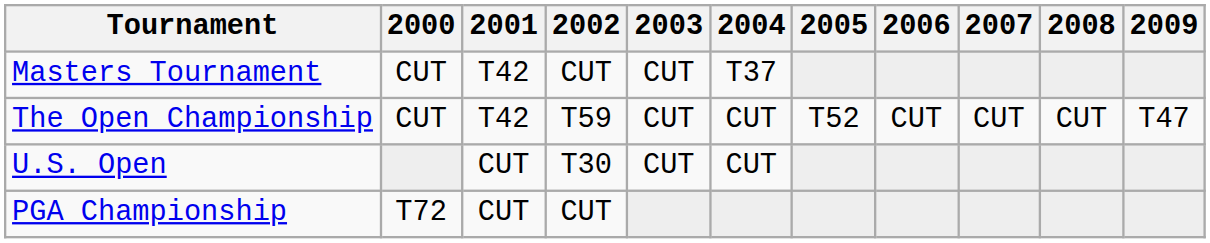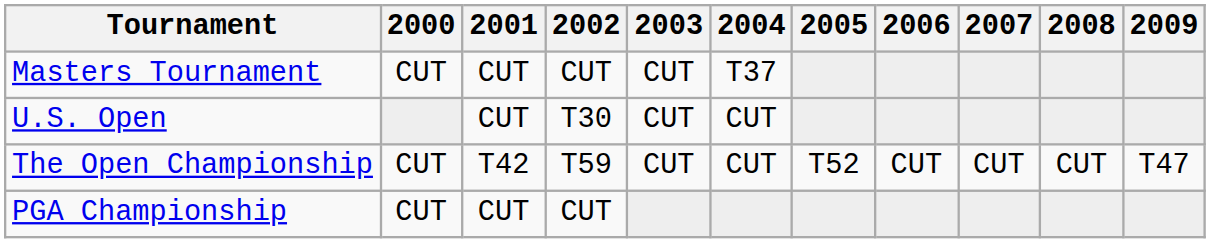Masters Tournament | 2001: T42 -> CUT
rows swapped: U.S. Open <-> The Open Championship
PGA Championship | 2000: T72 -> CUT
